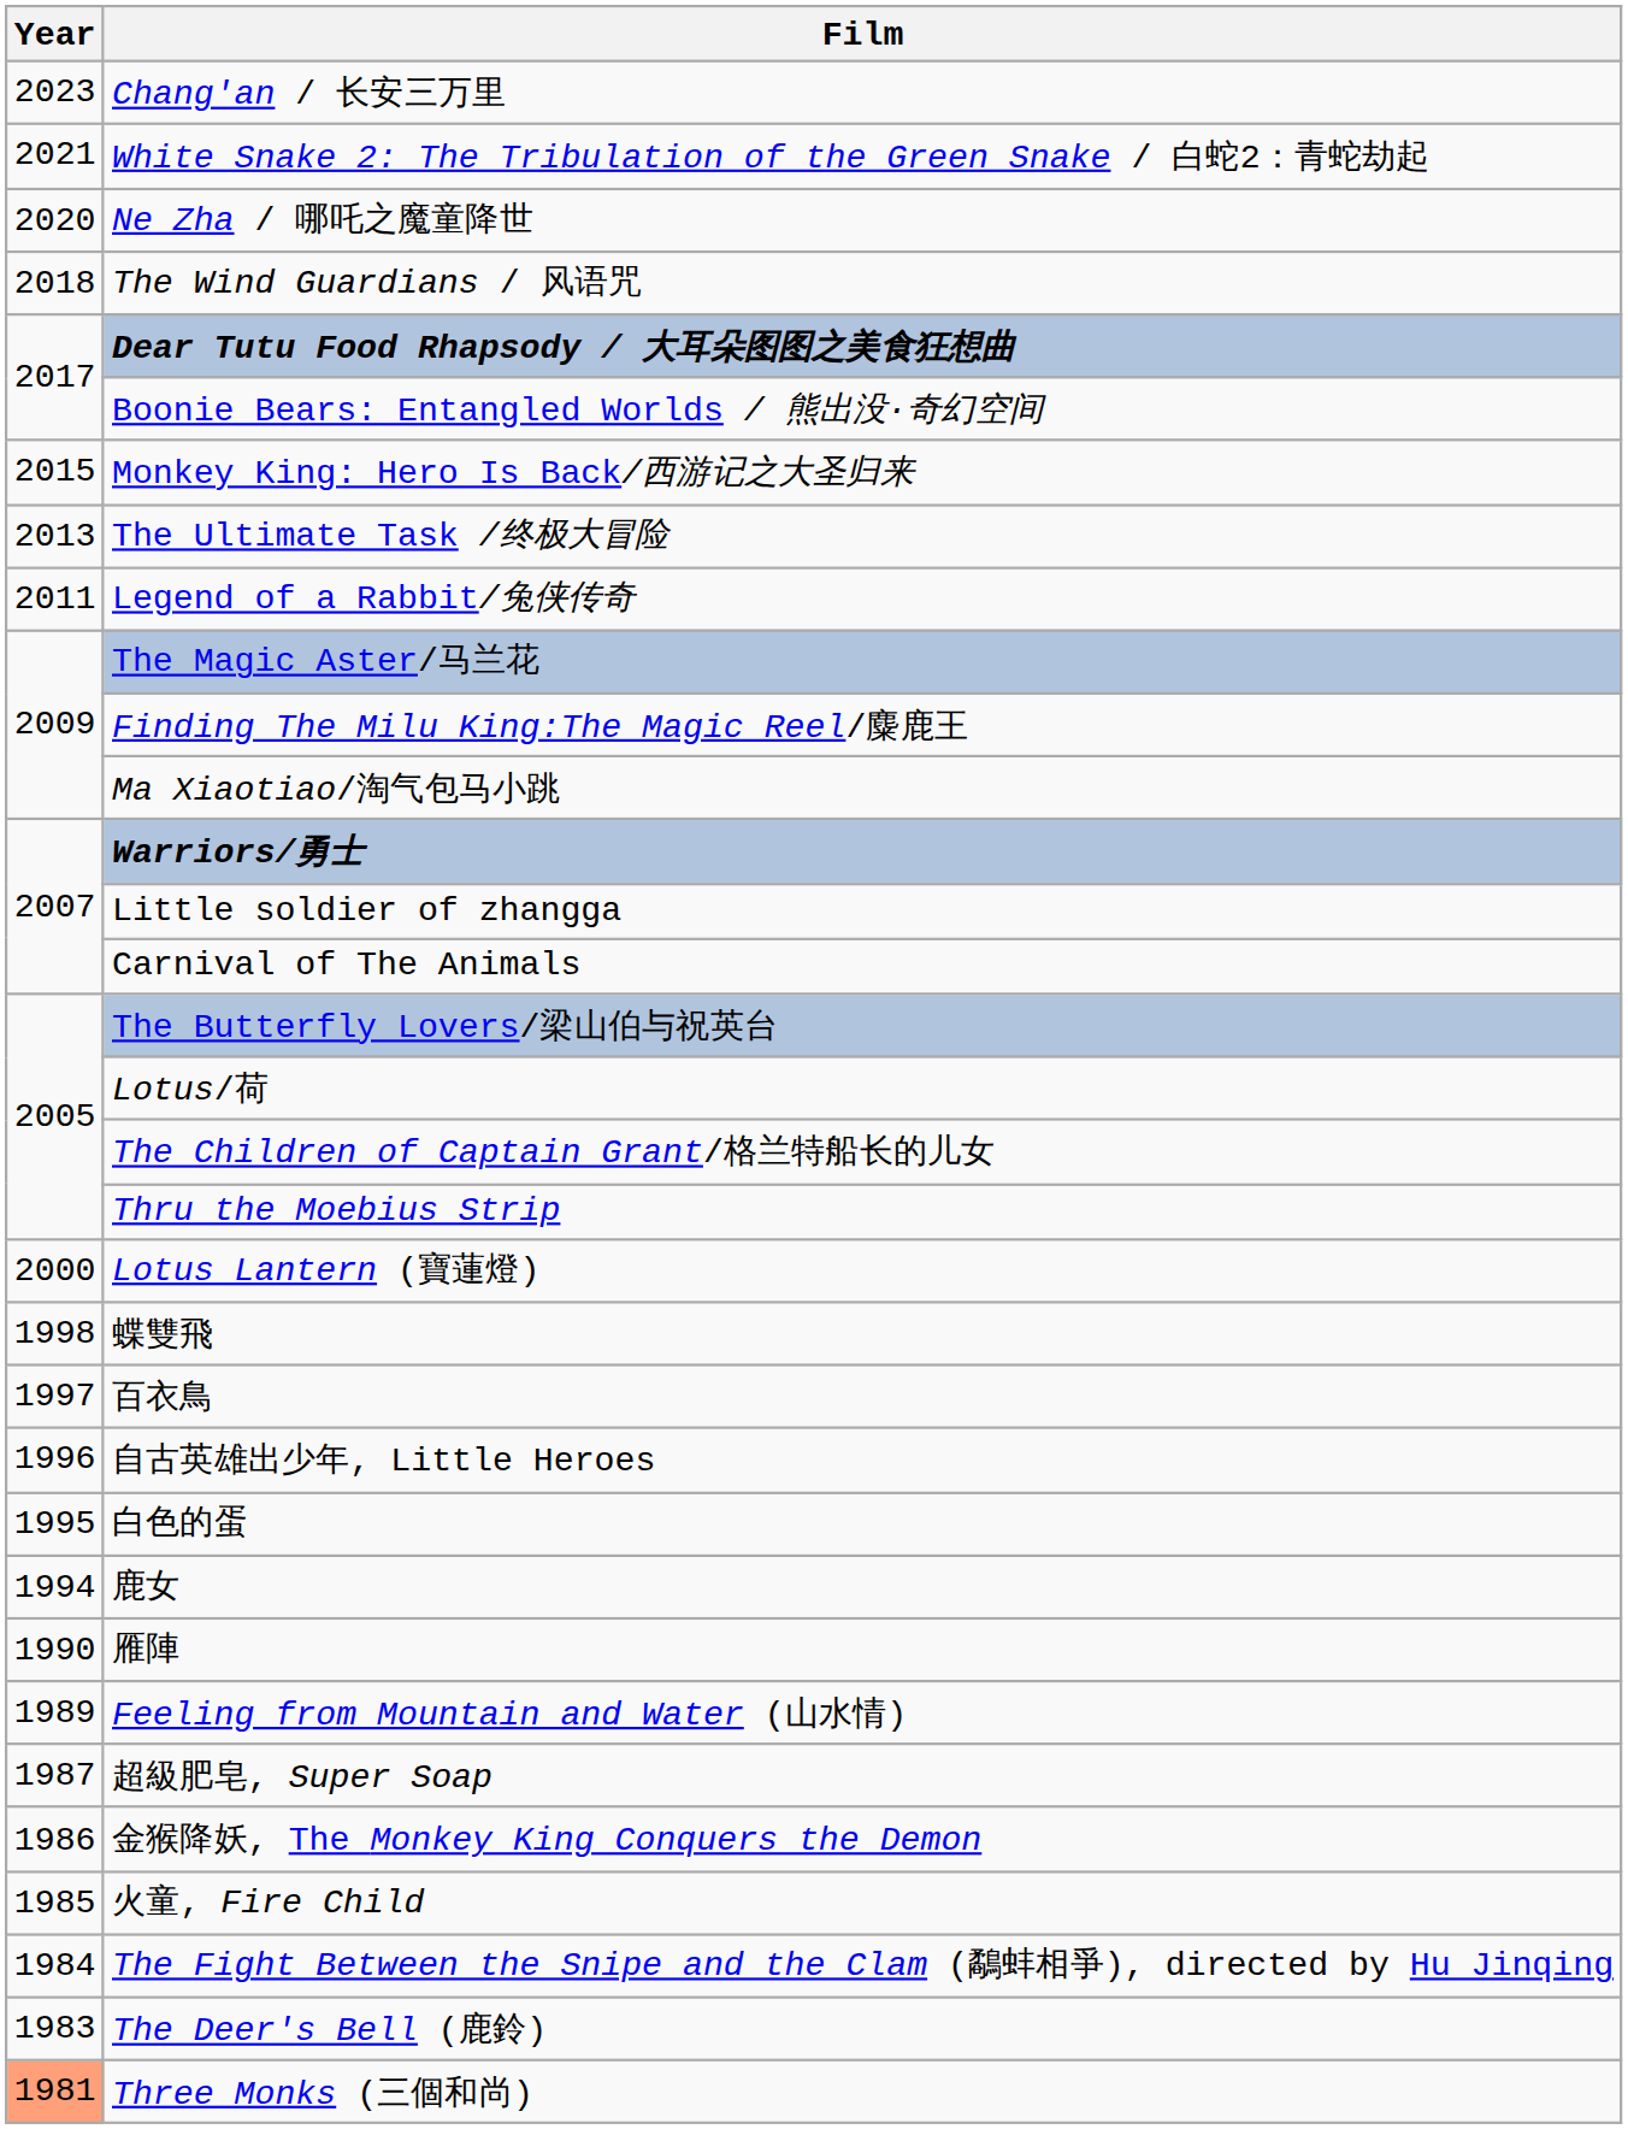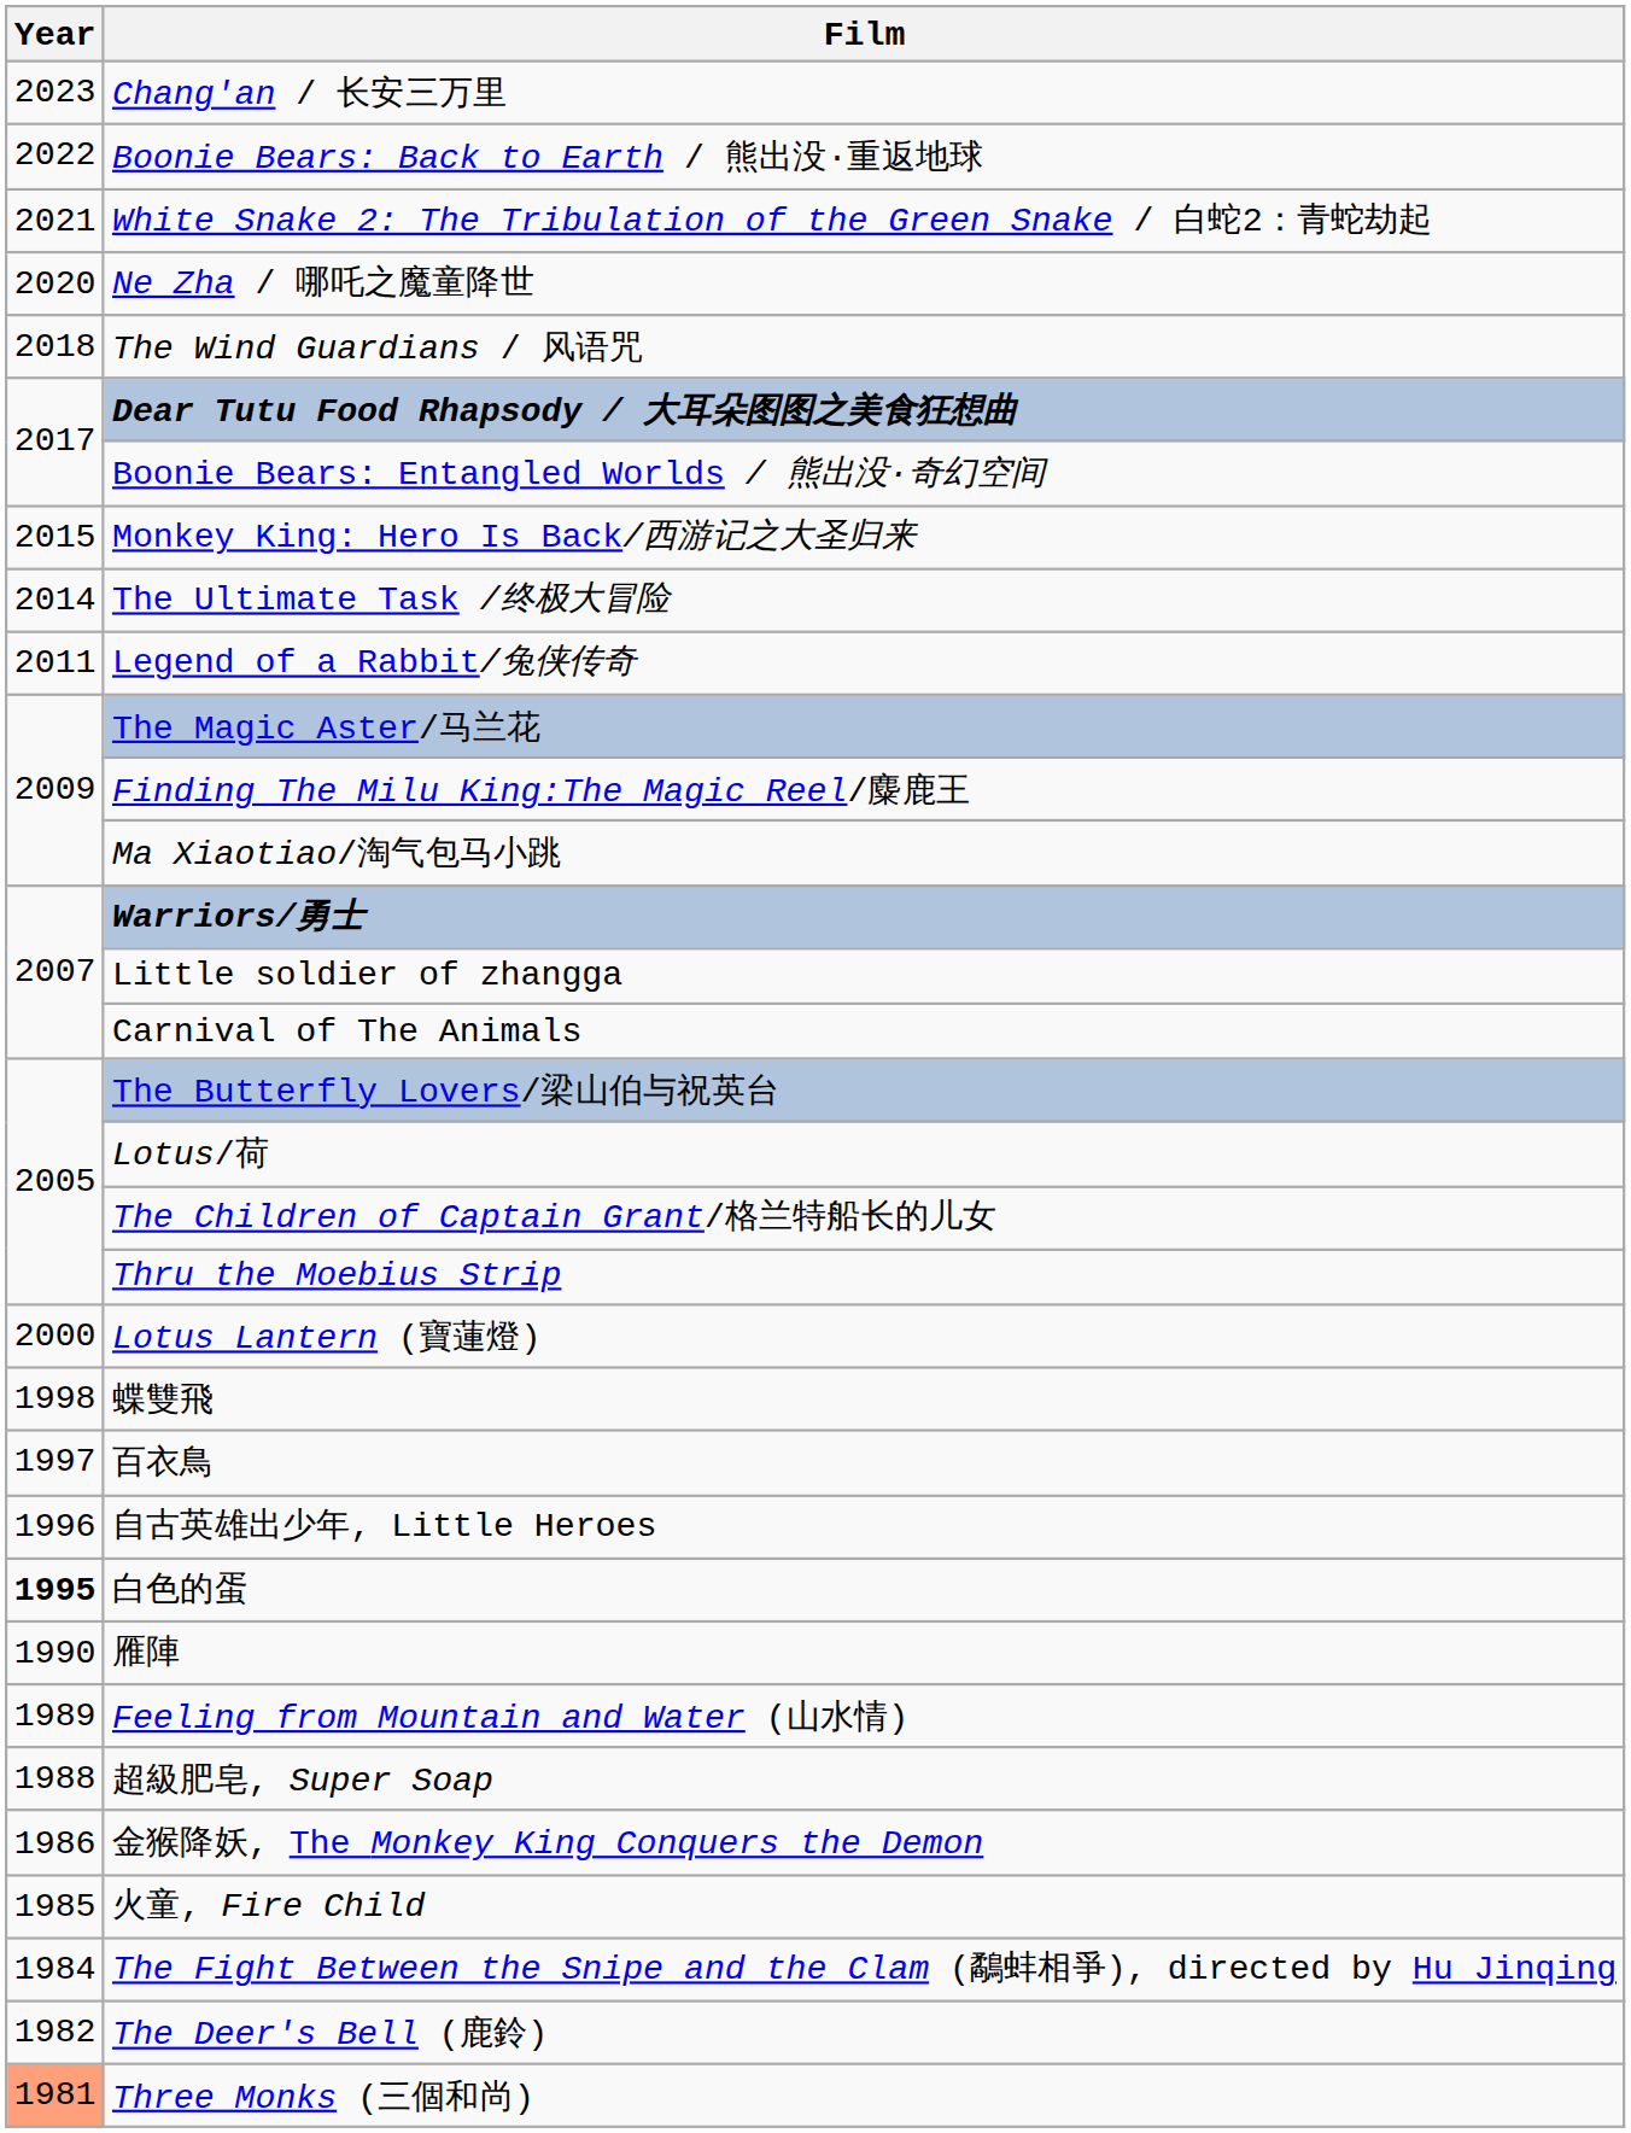+ row: 2022 | Boonie Bears: Back to Earth / 熊出没·重返地球
The Ultimate Task /终极大冒险 | Year: 2013 -> 2014
白色的蛋 | Year: normal -> bold
- row: 1994 | 鹿女
超級肥皂, Super Soap | Year: 1987 -> 1988
The Deer's Bell (鹿鈴) | Year: 1983 -> 1982
